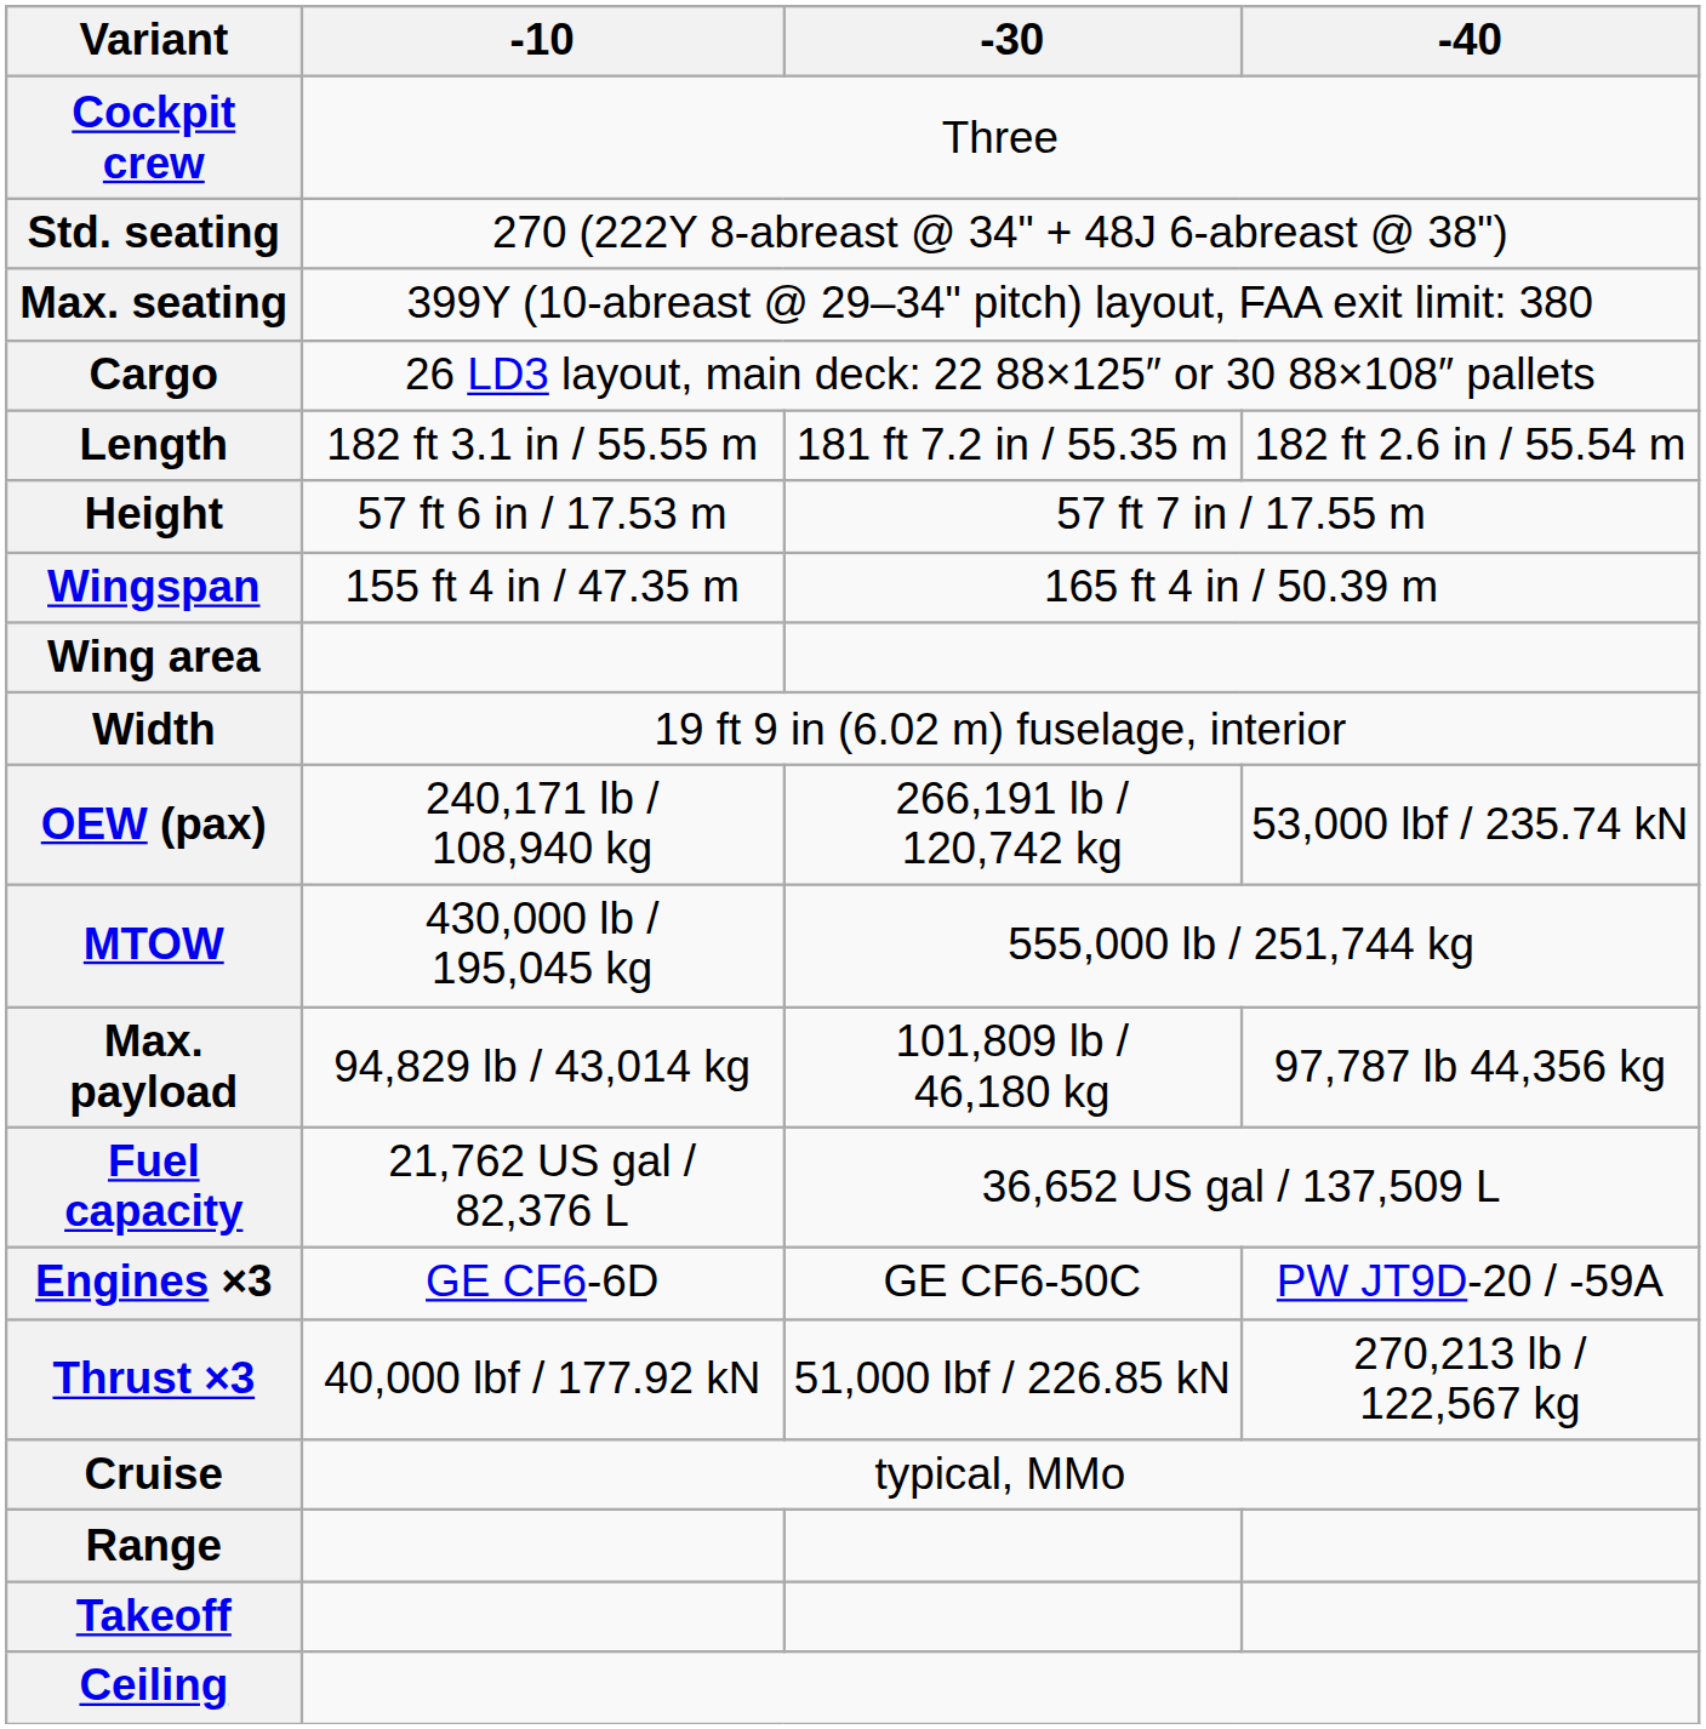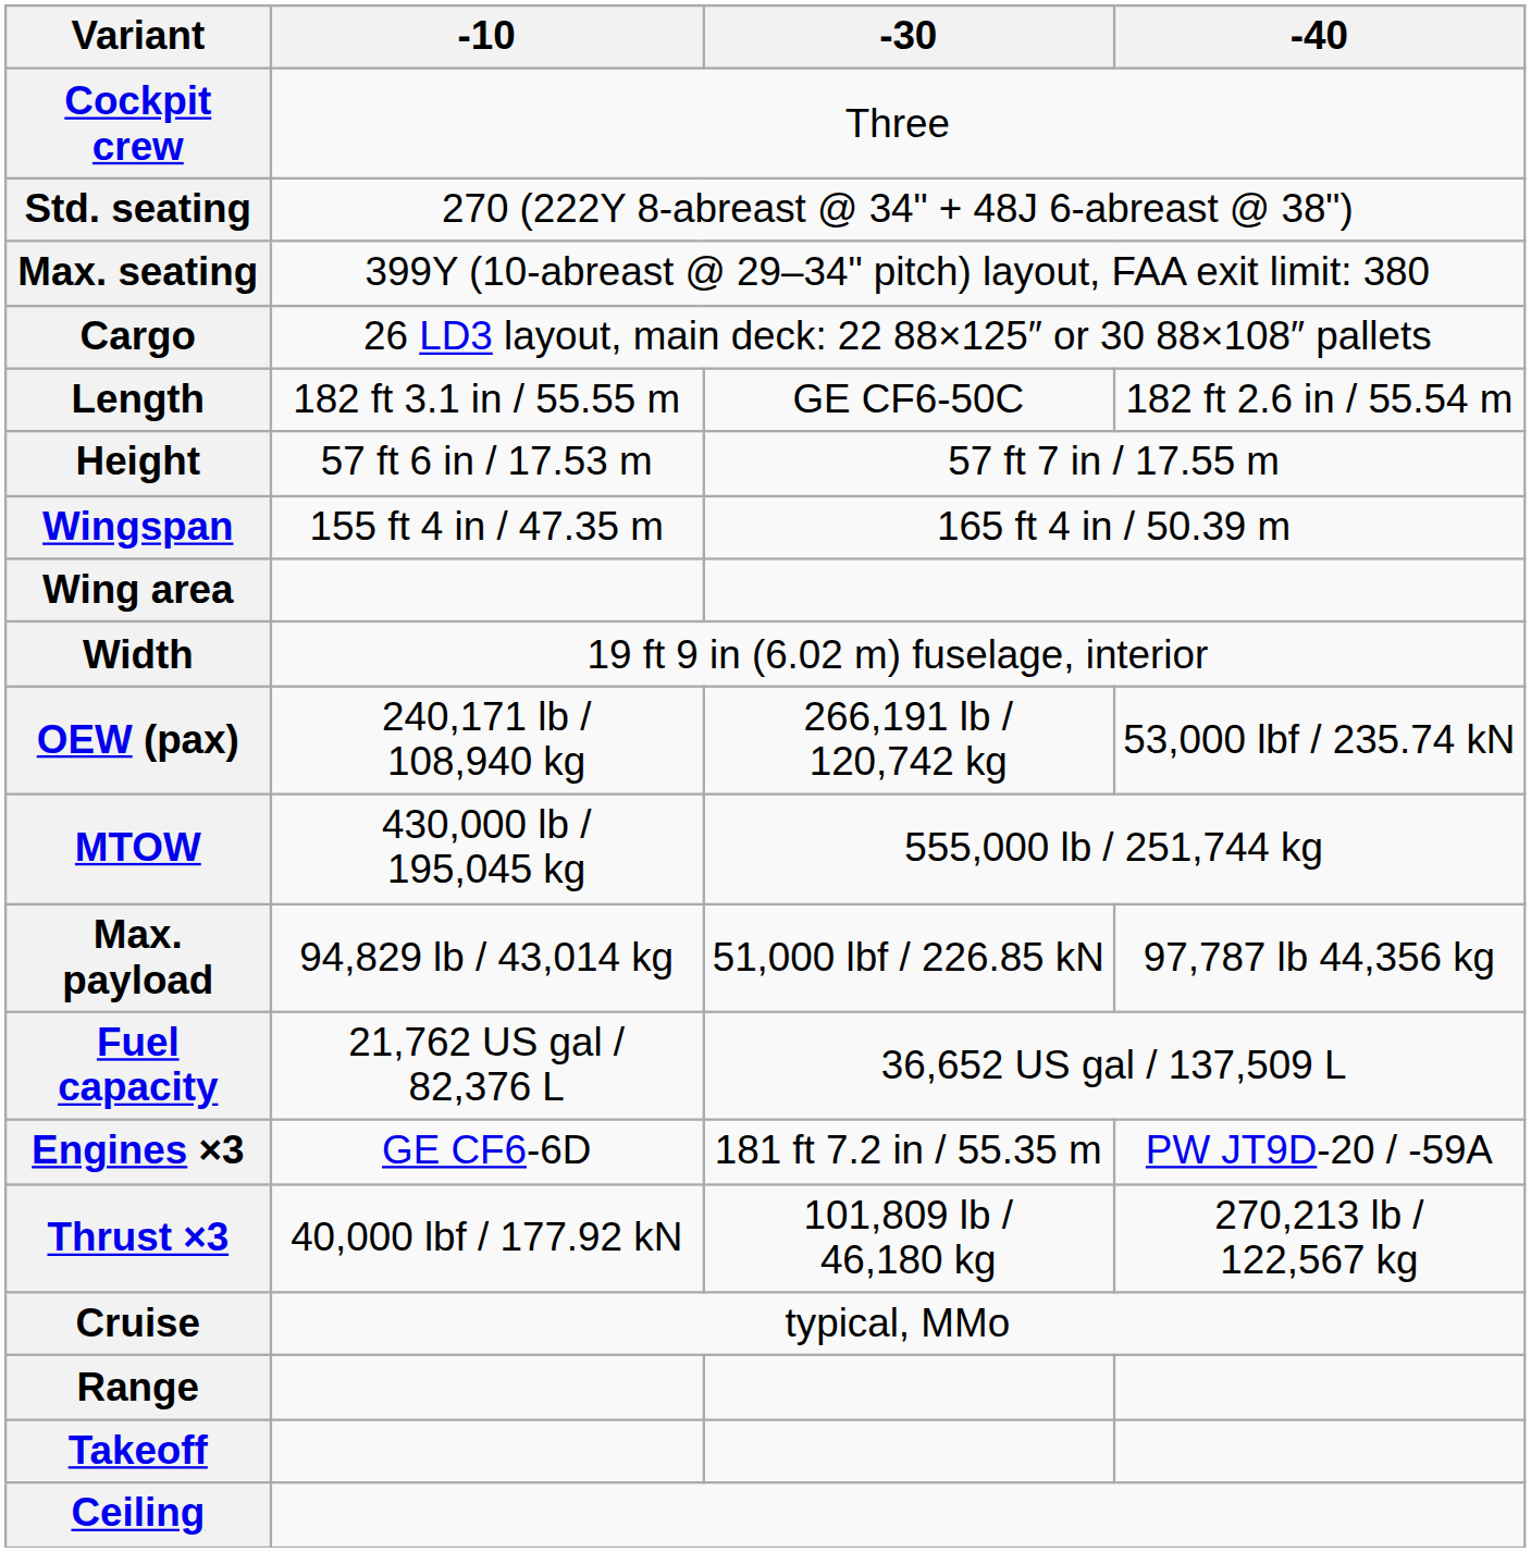Length | -30: 181 ft 7.2 in / 55.35 m -> GE CF6-50C
Max. payload | -30: 101,809 lb / 46,180 kg -> 51,000 lbf / 226.85 kN
Engines ×3 | -30: GE CF6-50C -> 181 ft 7.2 in / 55.35 m
Thrust ×3 | -30: 51,000 lbf / 226.85 kN -> 101,809 lb / 46,180 kg
